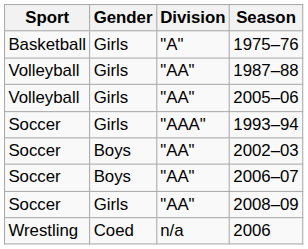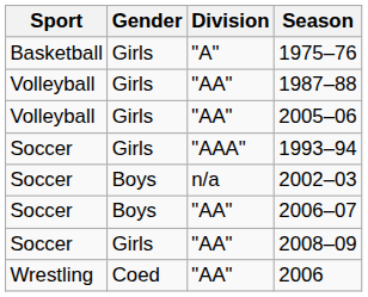2002–03 | Division: "AA" -> n/a
2006 | Division: n/a -> "AA"
